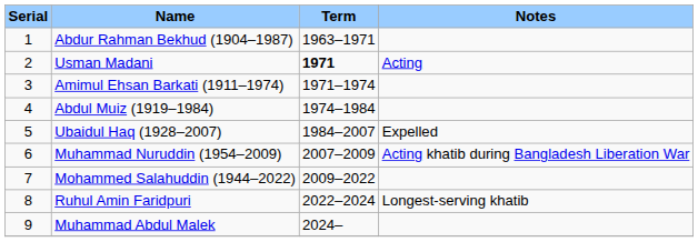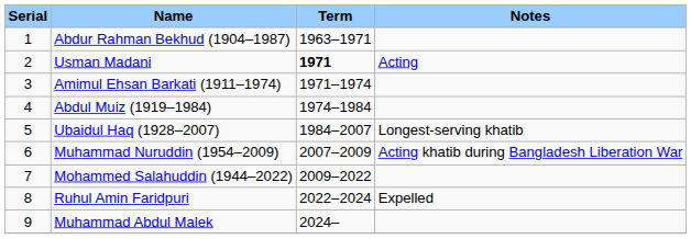Ubaidul Haq (1928–2007) | Notes: Expelled -> Longest-serving khatib
Ruhul Amin Faridpuri | Notes: Longest-serving khatib -> Expelled
